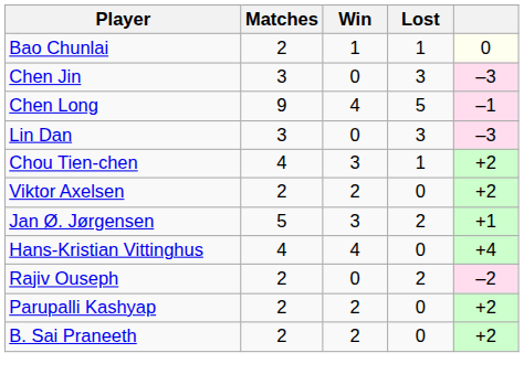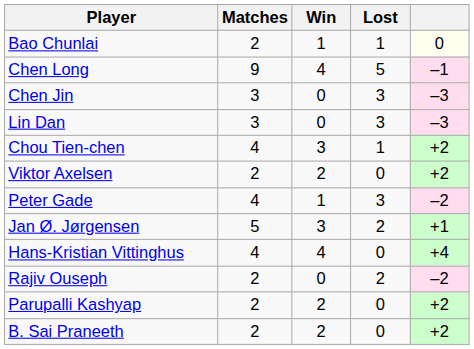rows swapped: Chen Jin <-> Chen Long
+ row: Peter Gade | 4 | 1 | 3 | –2
